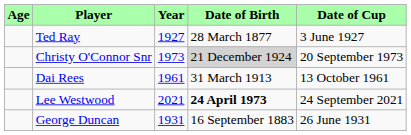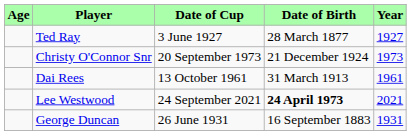columns swapped: Year <-> Date of Cup
Christy O'Connor Snr | Date of Birth: lightgrey background -> no background
